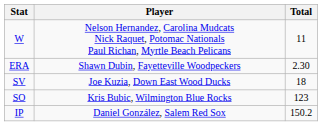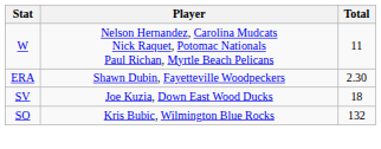SO | Total: 123 -> 132
- row: IP | Daniel González, Salem Red Sox | 150.2
